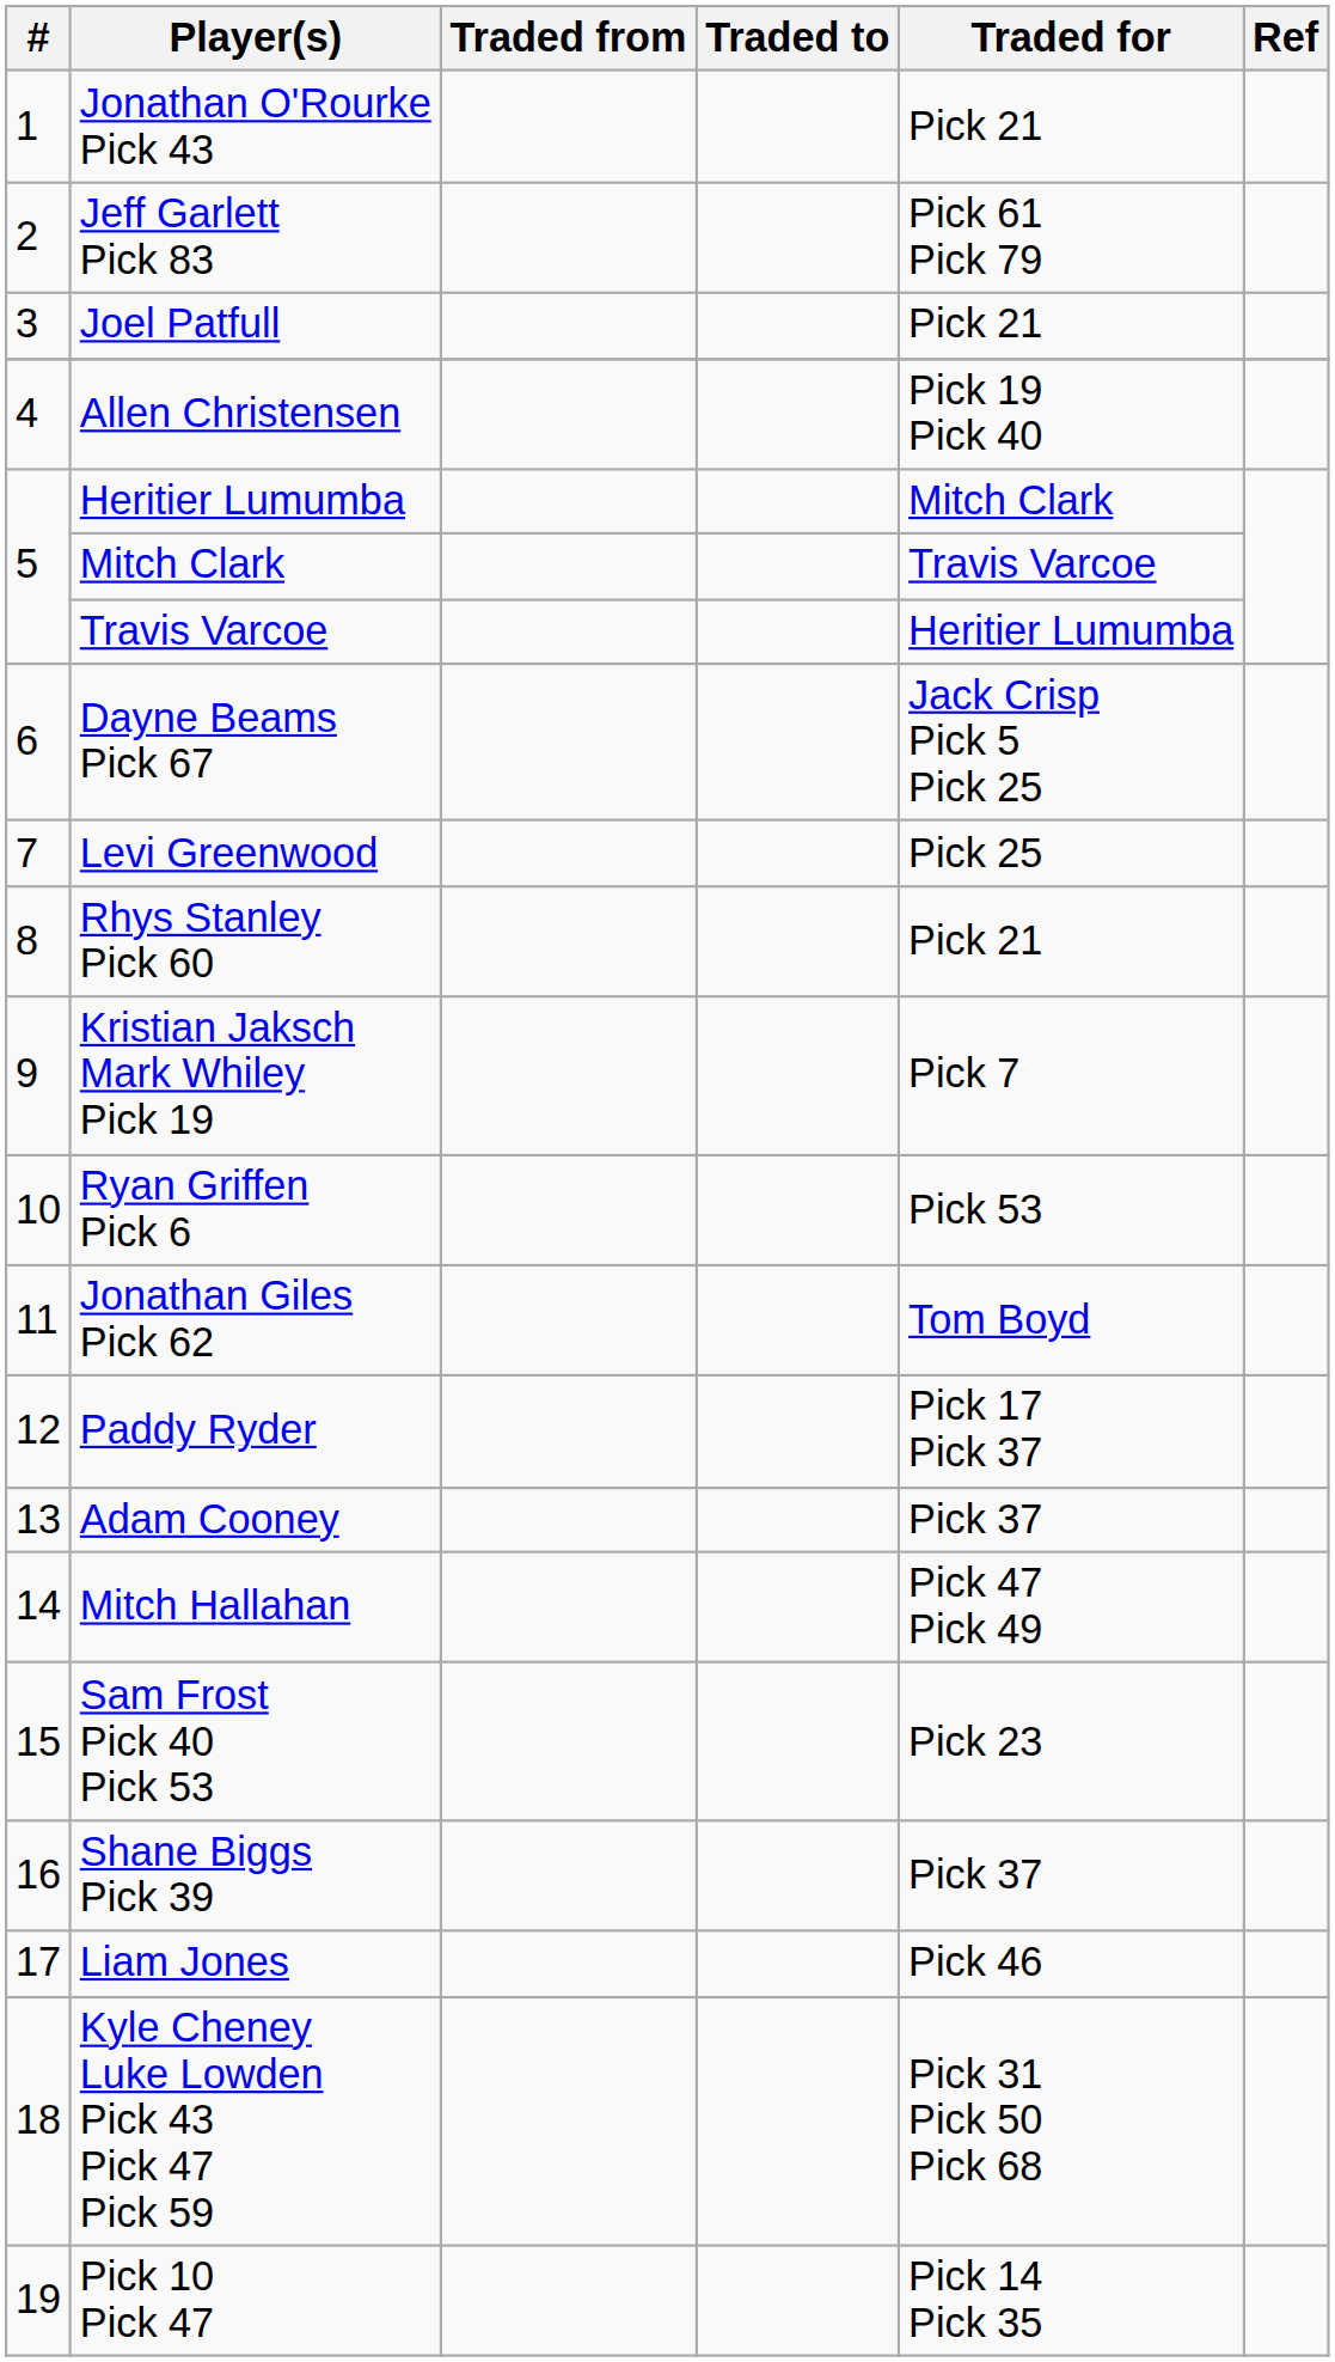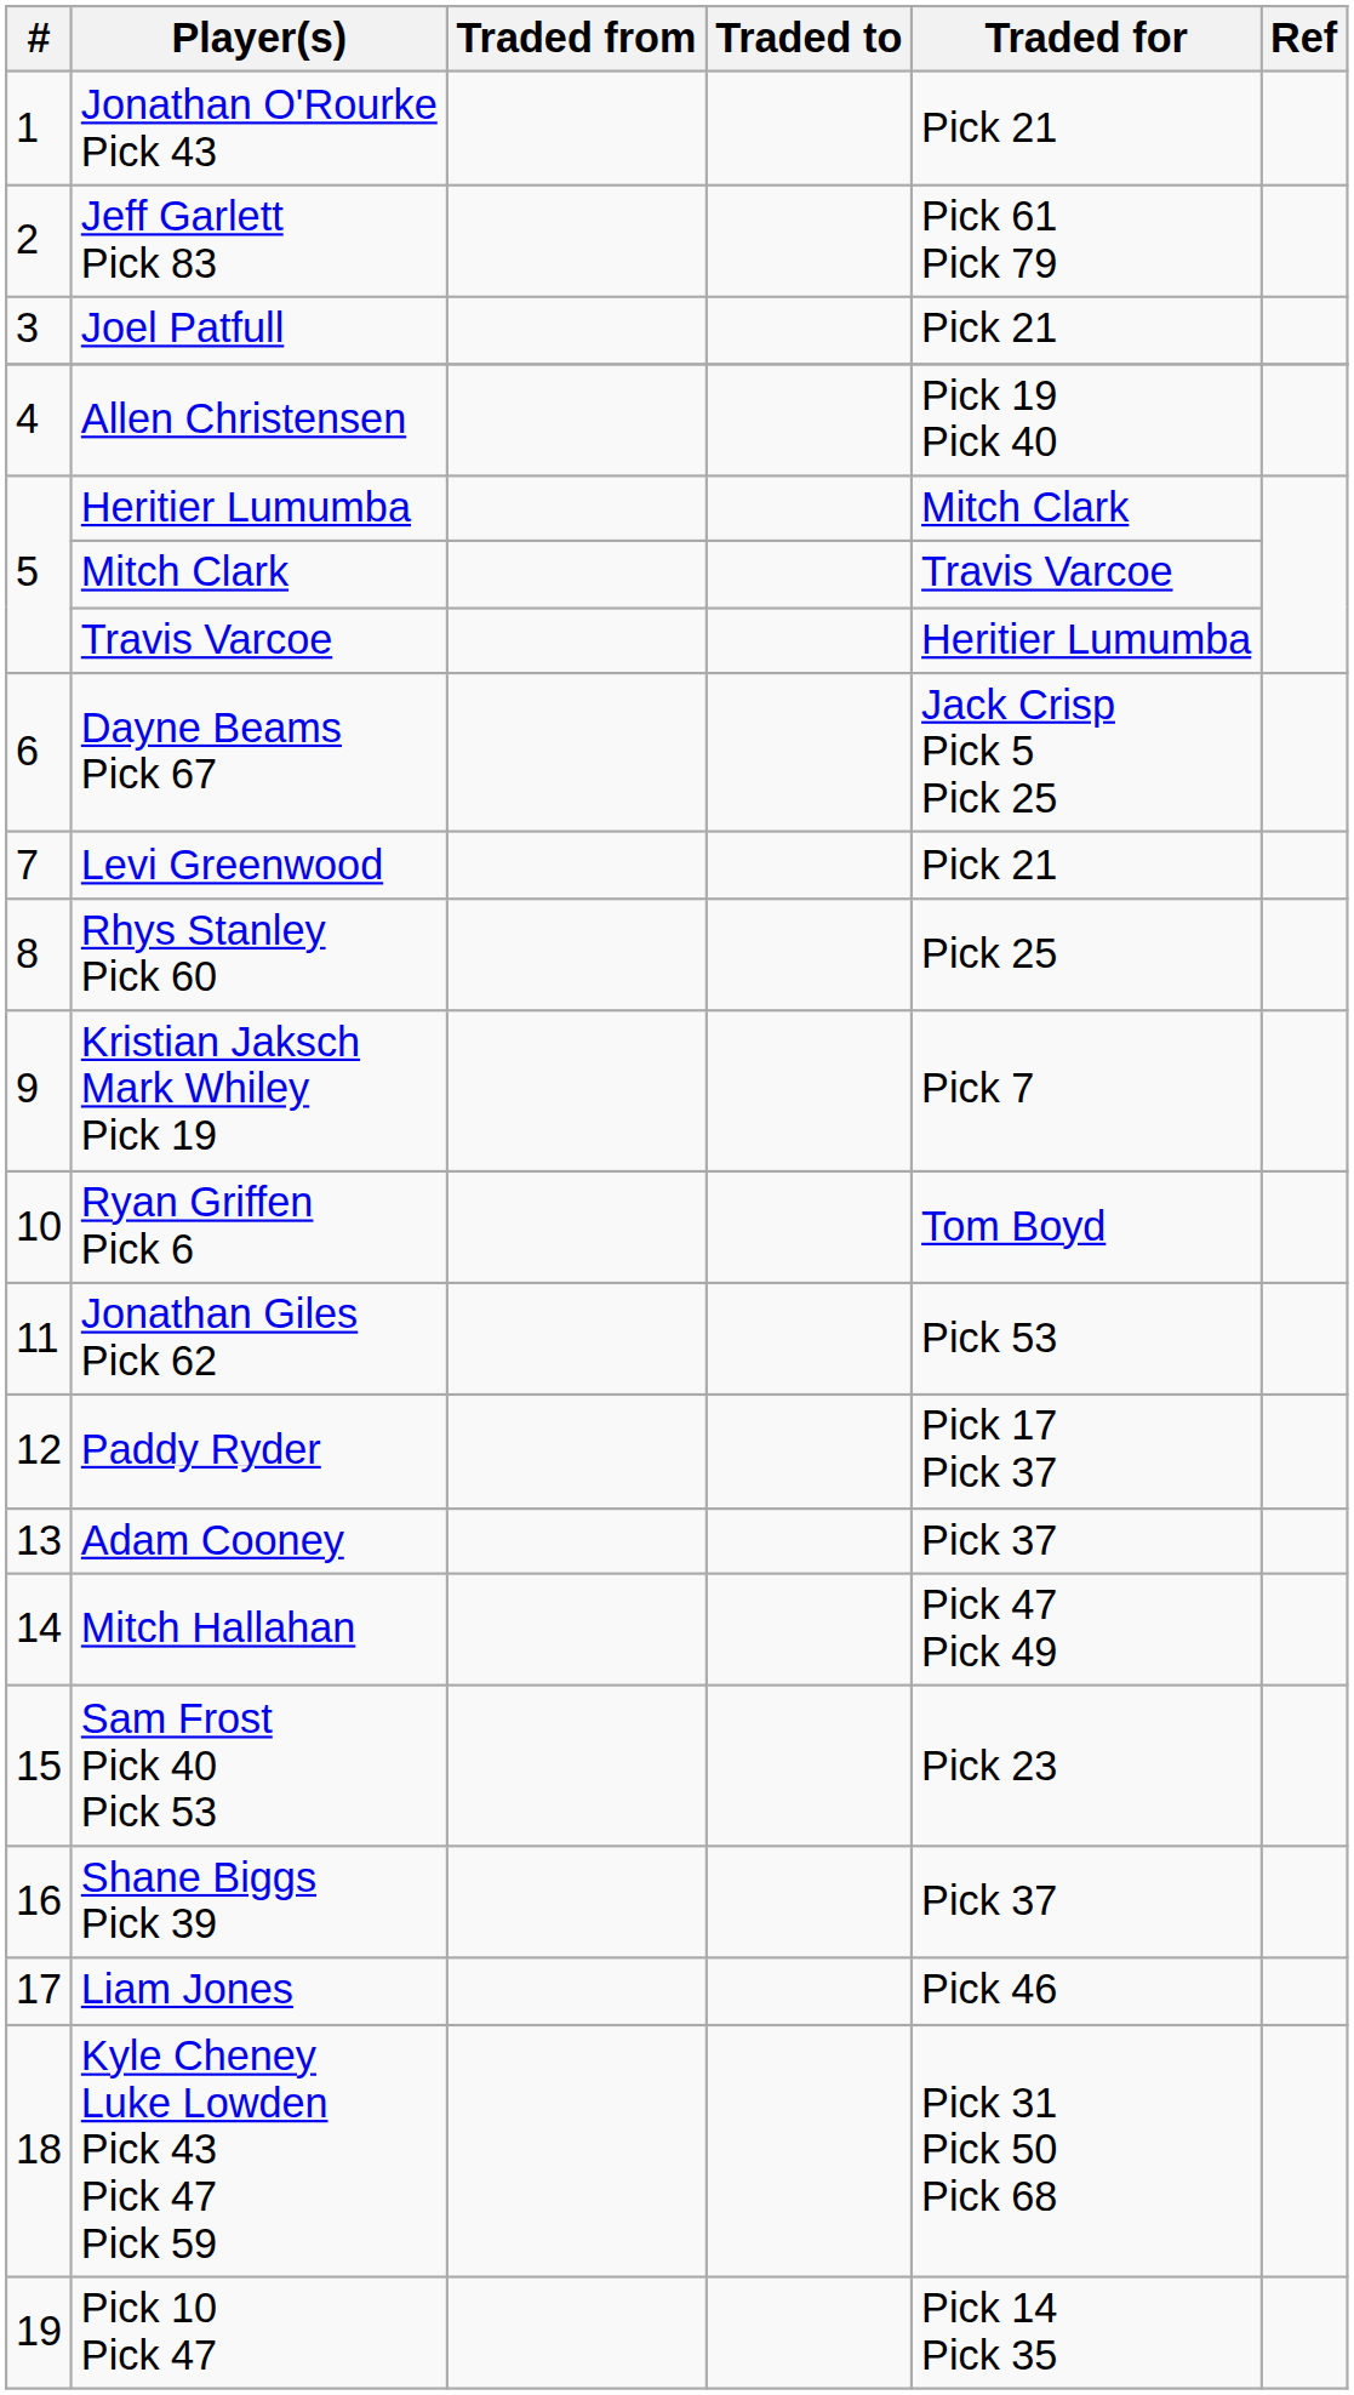Levi Greenwood | Traded for: Pick 25 -> Pick 21
Rhys Stanley Pick 60 | Traded for: Pick 21 -> Pick 25
Ryan Griffen Pick 6 | Traded for: Pick 53 -> Tom Boyd
Jonathan Giles Pick 62 | Traded for: Tom Boyd -> Pick 53
